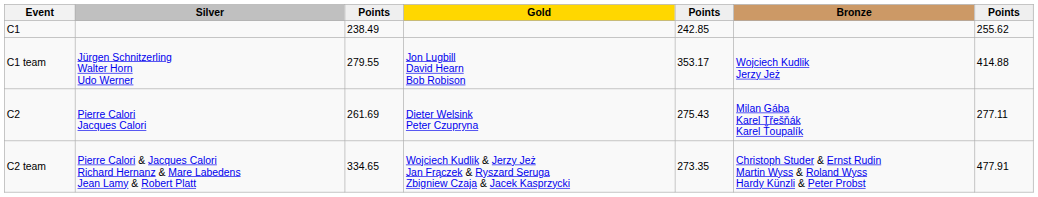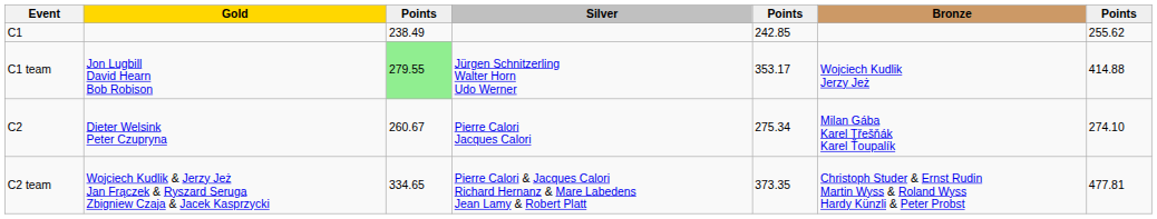columns swapped: Gold <-> Silver
C1 team | column 3: no background -> lightgreen background
C2 | column 3: 261.69 -> 260.67
C2 | column 5: 275.43 -> 275.34
C2 | column 7: 277.11 -> 274.10
C2 team | column 5: 273.35 -> 373.35
C2 team | column 7: 477.91 -> 477.81
